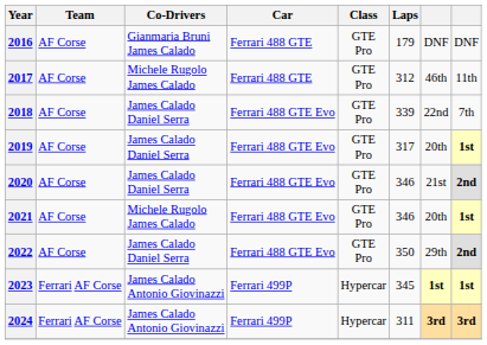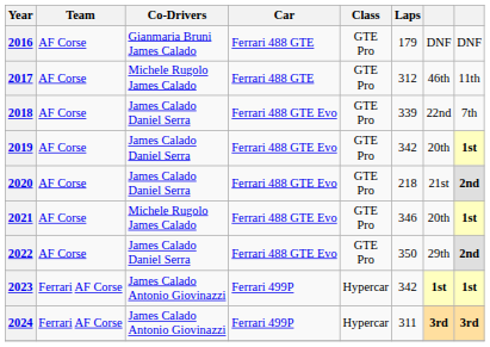2019 | Laps: 317 -> 342
2020 | Laps: 346 -> 218
2023 | Laps: 345 -> 342
